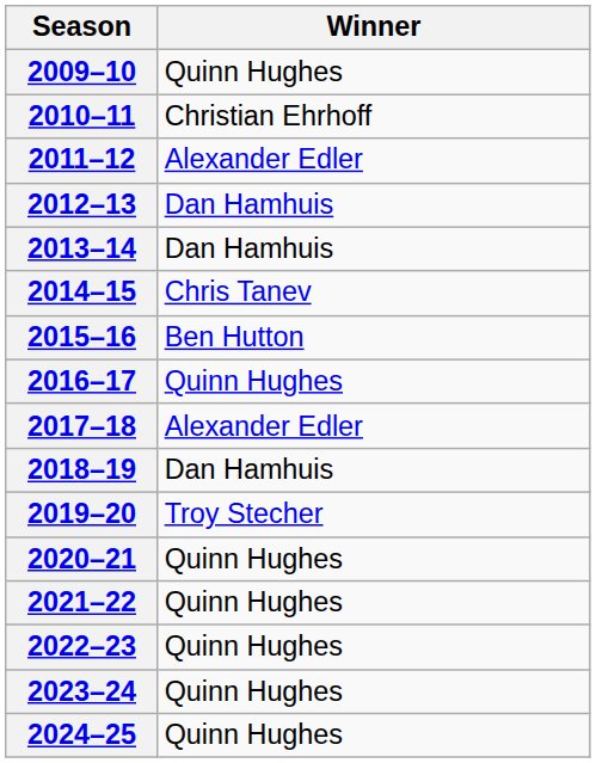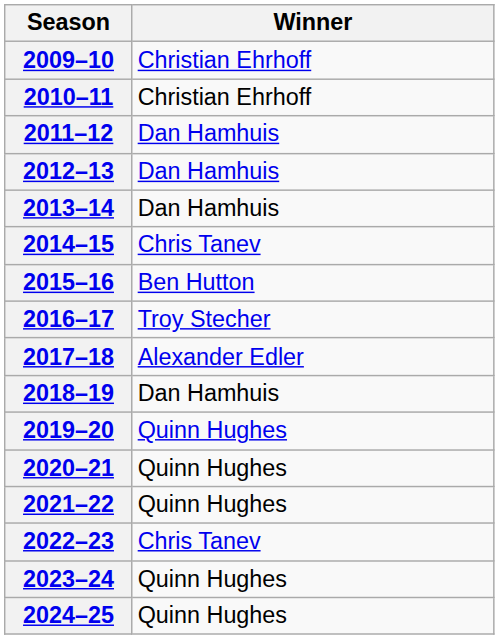2009–10 | Winner: Quinn Hughes -> Christian Ehrhoff
2011–12 | Winner: Alexander Edler -> Dan Hamhuis
2016–17 | Winner: Quinn Hughes -> Troy Stecher
2019–20 | Winner: Troy Stecher -> Quinn Hughes
2022–23 | Winner: Quinn Hughes -> Chris Tanev
